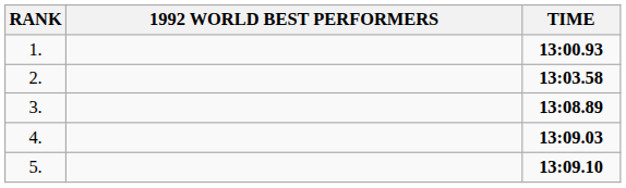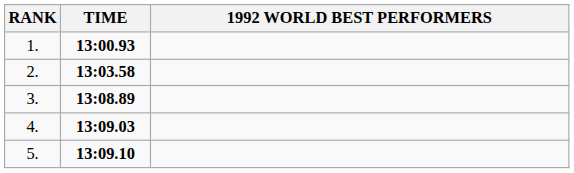columns swapped: 1992 WORLD BEST PERFORMERS <-> TIME
